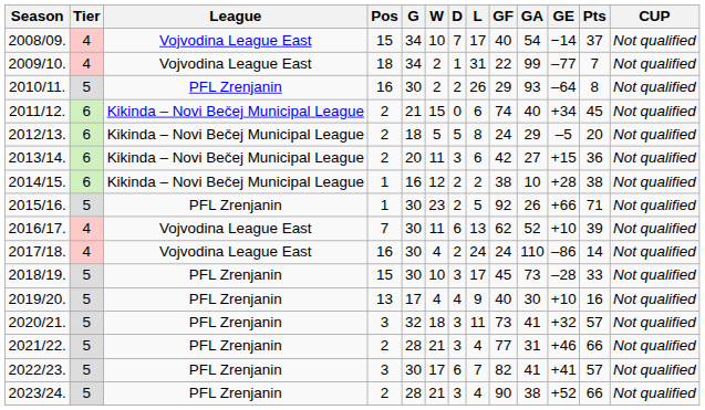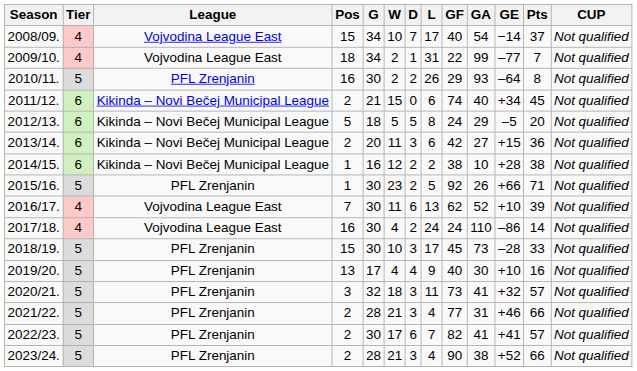2012/13. | Pos: 2 -> 5
2022/23. | Pos: 3 -> 2
